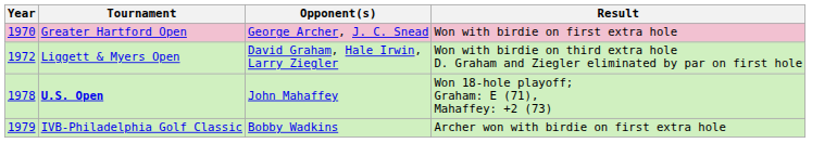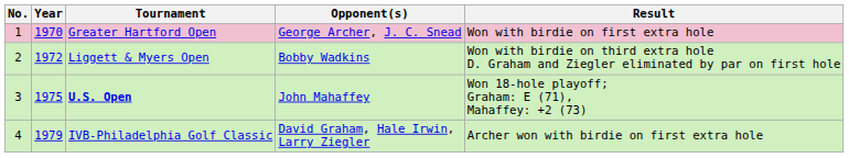+ column: No. | 1 | 2 | 3 | 4
Liggett & Myers Open | Opponent(s): David Graham, Hale Irwin, Larry Ziegler -> Bobby Wadkins
U.S. Open | Year: 1978 -> 1975
IVB-Philadelphia Golf Classic | Opponent(s): Bobby Wadkins -> David Graham, Hale Irwin, Larry Ziegler
